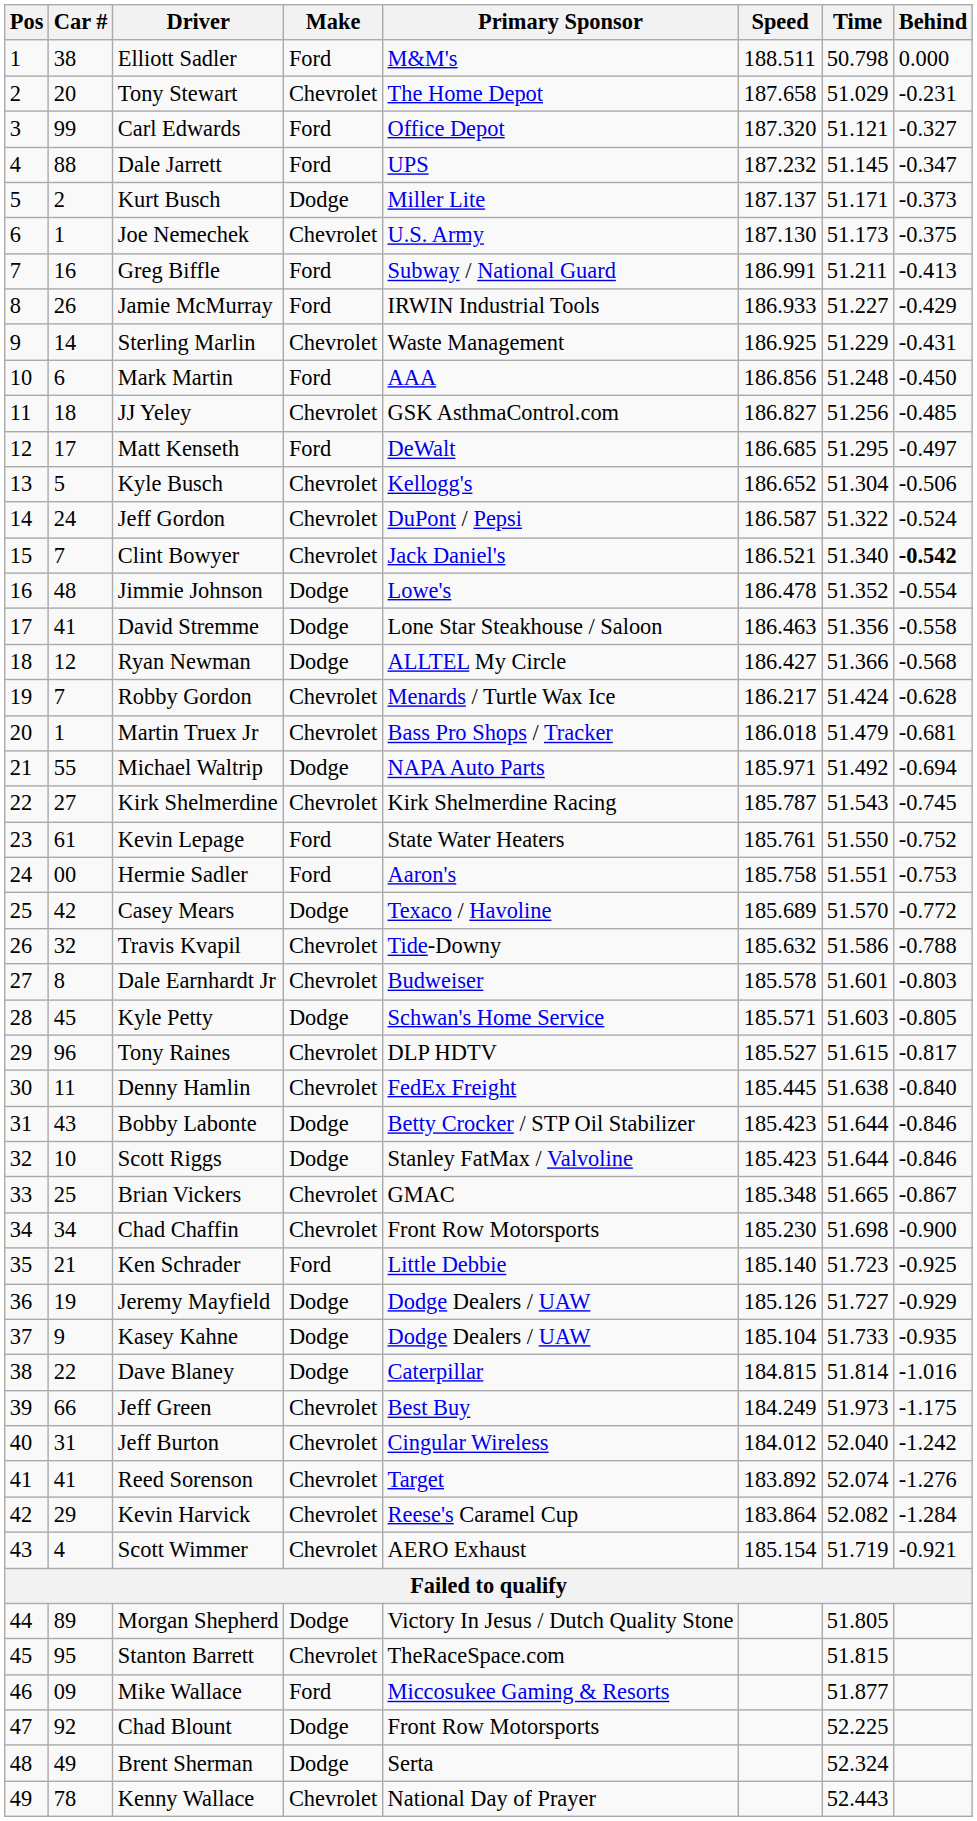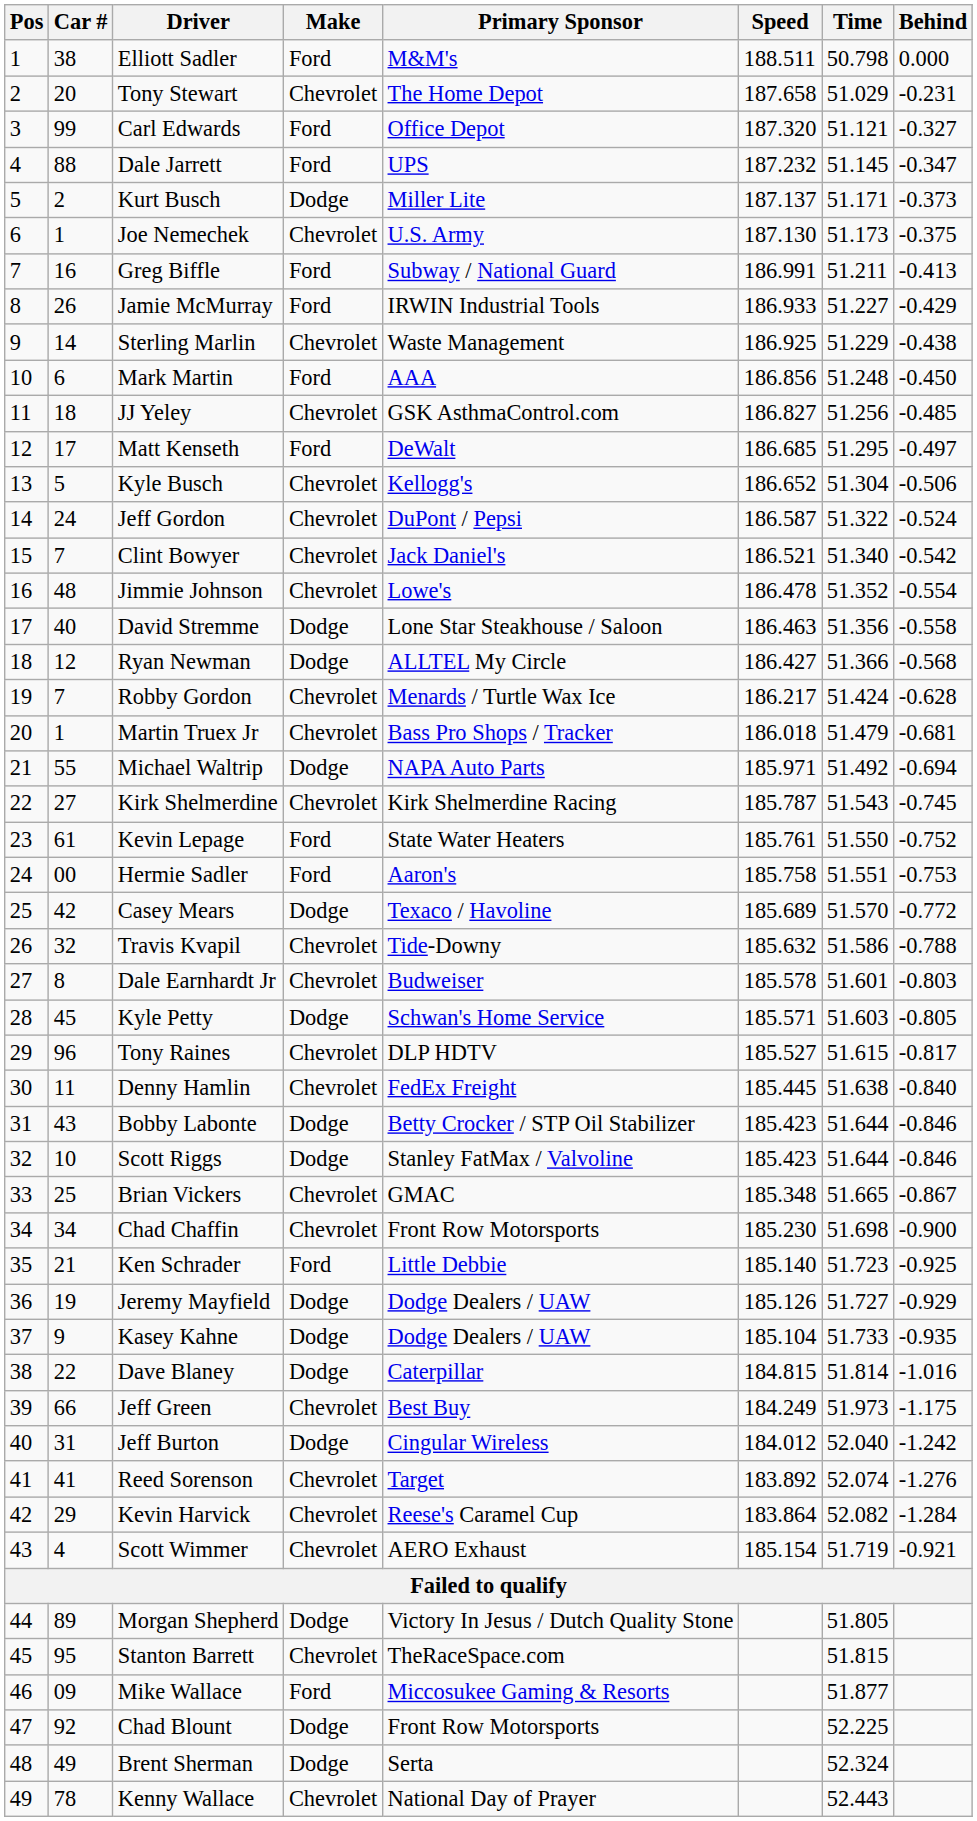Sterling Marlin | Behind: -0.431 -> -0.438
Clint Bowyer | Behind: bold -> normal
Jimmie Johnson | Make: Dodge -> Chevrolet
David Stremme | Car #: 41 -> 40
Jeff Burton | Make: Chevrolet -> Dodge
